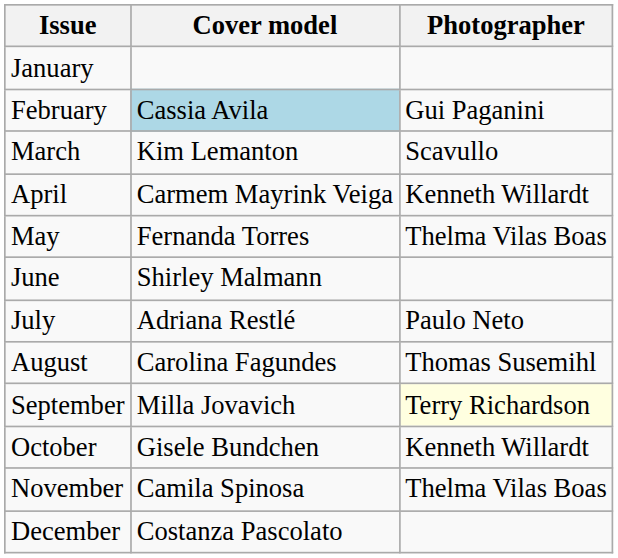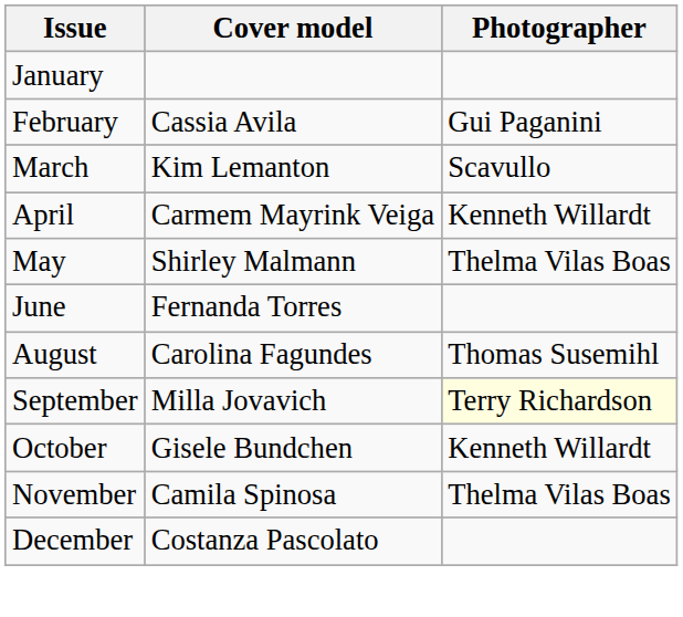February | Cover model: lightblue background -> no background
May | Cover model: Fernanda Torres -> Shirley Malmann
June | Cover model: Shirley Malmann -> Fernanda Torres
- row: July | Adriana Restlé | Paulo Neto
